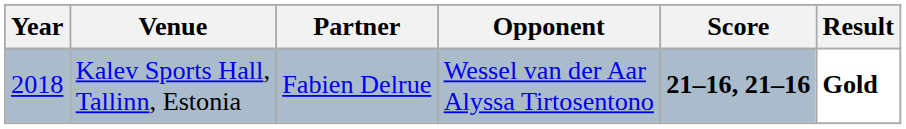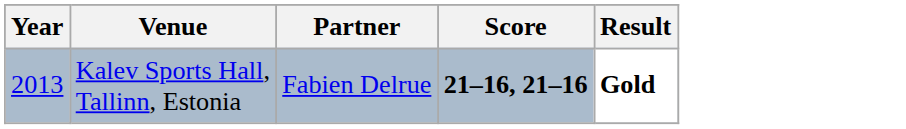- column: Opponent | Wessel van der Aar Alyssa Tirtosentono
Kalev Sports Hall, Tallinn, Estonia | Year: 2018 -> 2013
